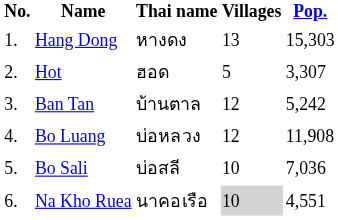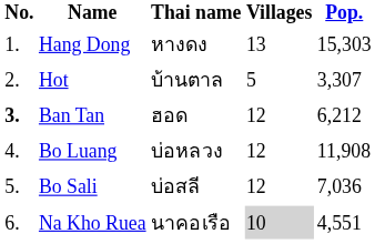Hot | Thai name: ฮอด -> บ้านตาล
Ban Tan | No.: normal -> bold
Ban Tan | Thai name: บ้านตาล -> ฮอด
Ban Tan | Pop.: 5,242 -> 6,212
Bo Sali | Villages: 10 -> 12
